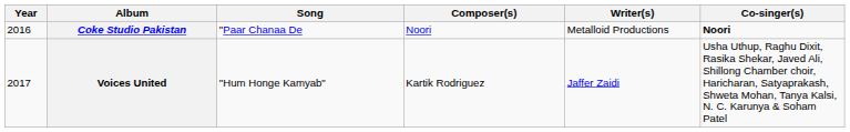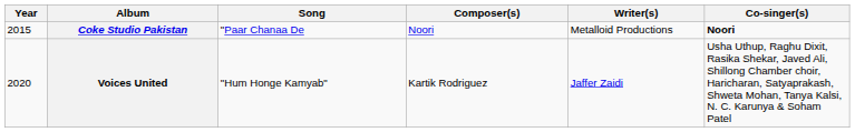Coke Studio Pakistan | Year: 2016 -> 2015
Voices United | Year: 2017 -> 2020
